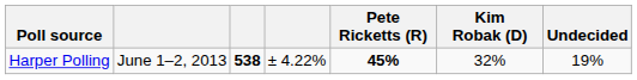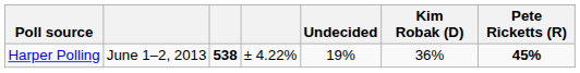columns swapped: Pete Ricketts (R) <-> Undecided
Harper Polling | Kim Robak (D): 32% -> 36%
